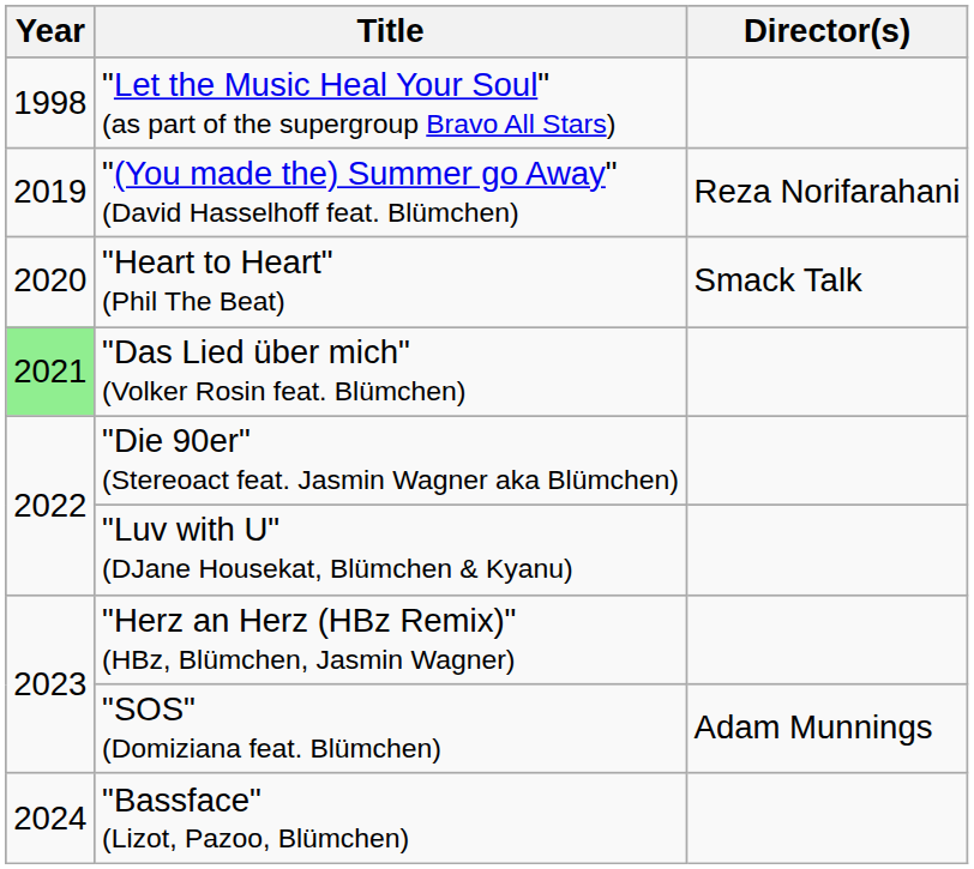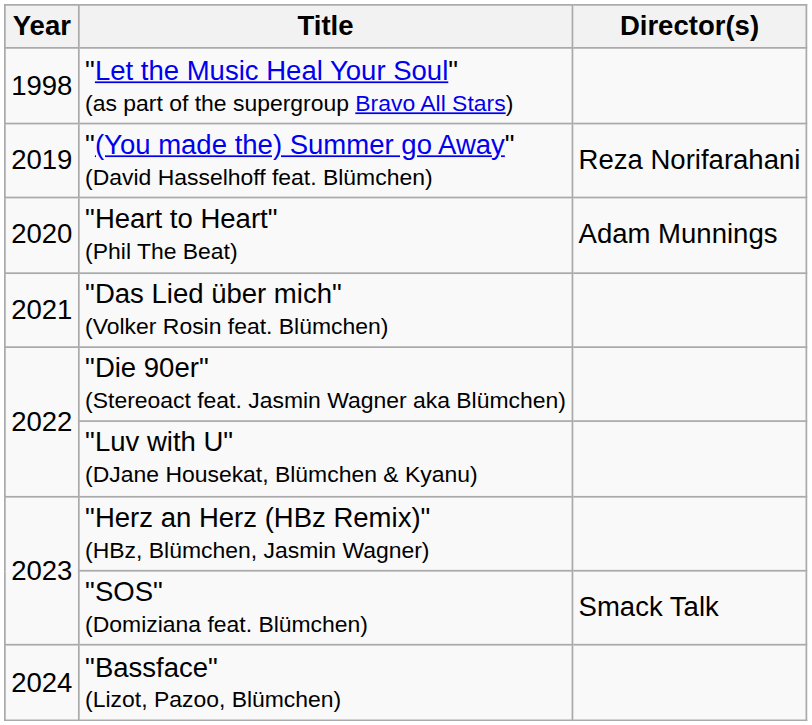"Heart to Heart" (Phil The Beat) | Director(s): Smack Talk -> Adam Munnings
"Das Lied über mich" (Volker Rosin feat. Blümchen) | Year: lightgreen background -> no background
"SOS" (Domiziana feat. Blümchen) | Director(s): Adam Munnings -> Smack Talk
